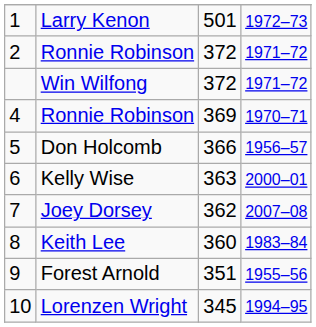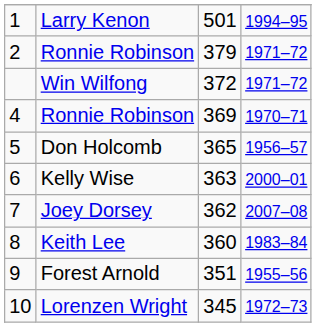Larry Kenon | column 4: 1972–73 -> 1994–95
2 / Ronnie Robinson | column 3: 372 -> 379
Don Holcomb | column 3: 366 -> 365
Lorenzen Wright | column 4: 1994–95 -> 1972–73
